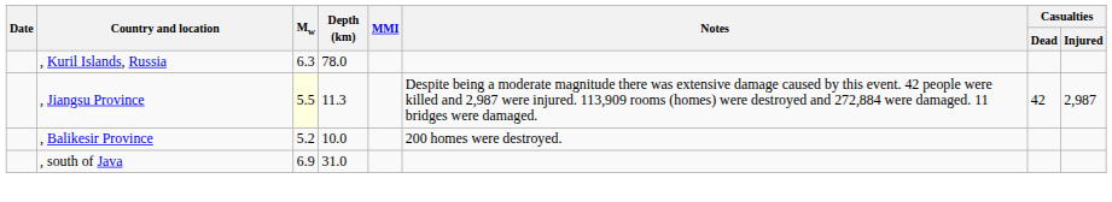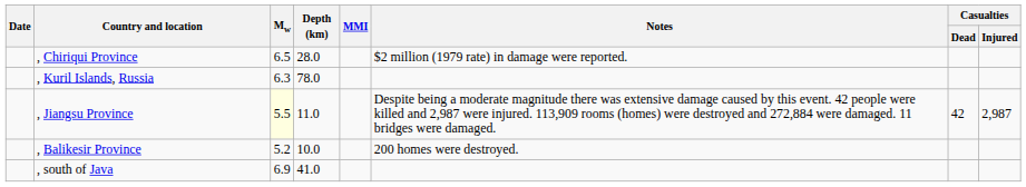+ row: , Chiriqui Province | 6.5 | 28.0 | $2 million (1979 rate) in damage were reported.
, Jiangsu Province | Depth (km): 11.3 -> 11.0
, south of Java | Depth (km): 31.0 -> 41.0
